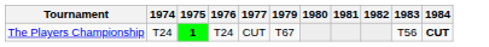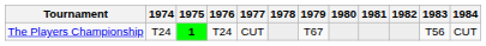+ column: 1978
The Players Championship | 1984: bold -> normal
